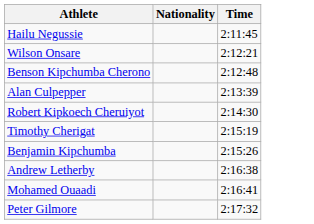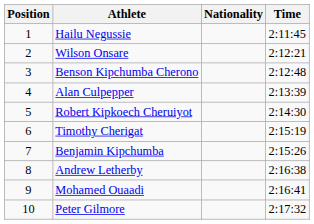+ column: Position | 1 | 2 | 3 | 4 | 5 | 6 | 7 | 8 | 9 | 10
